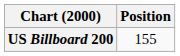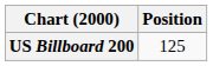US Billboard 200 | Position: 155 -> 125
